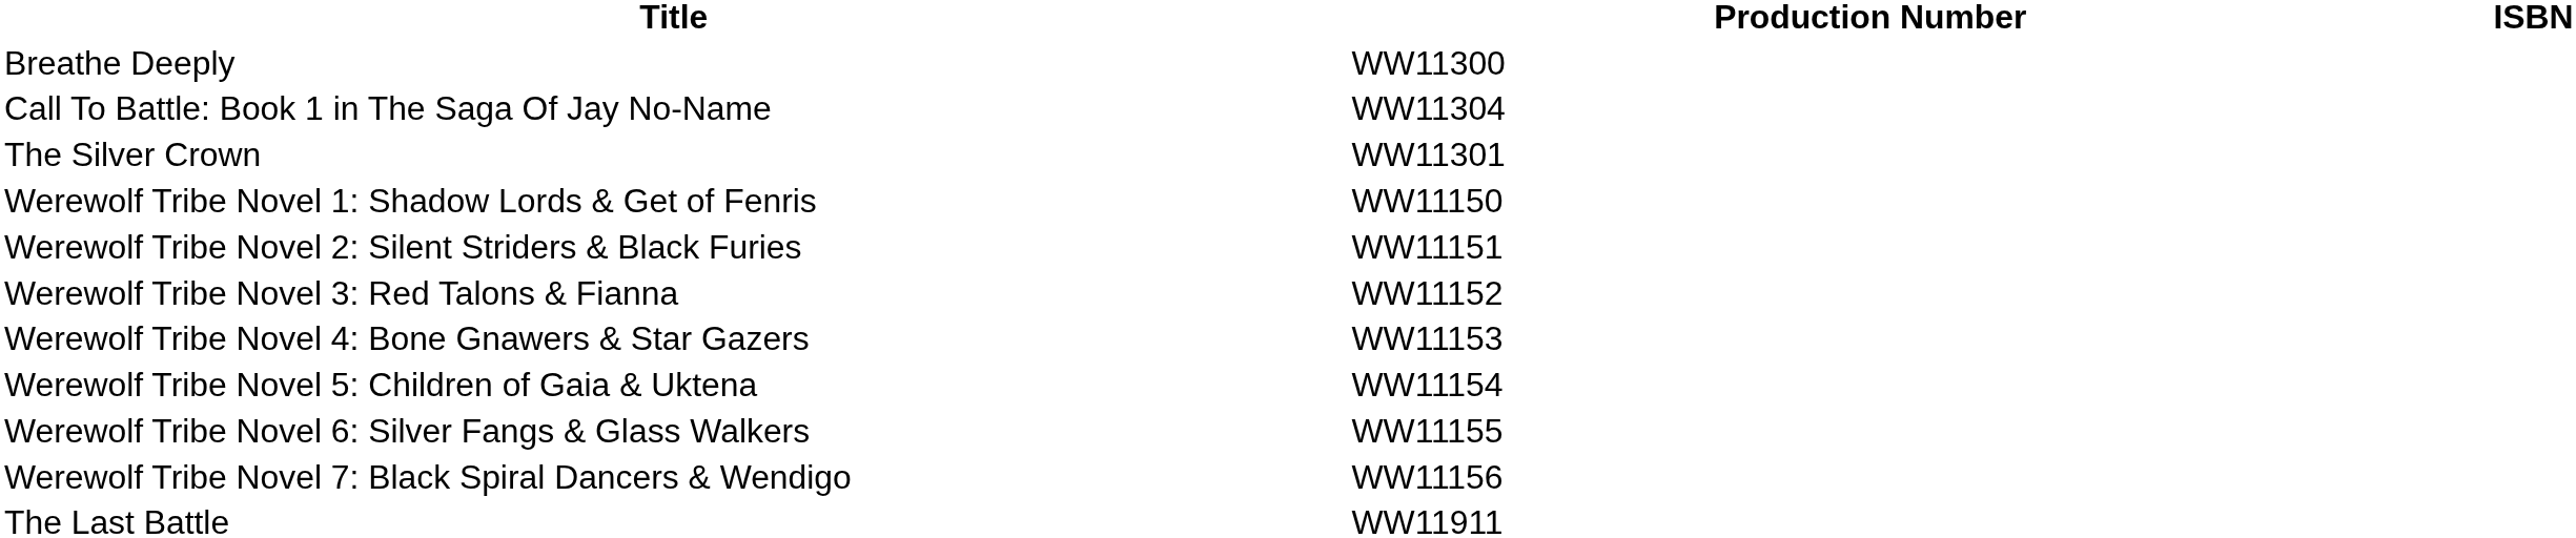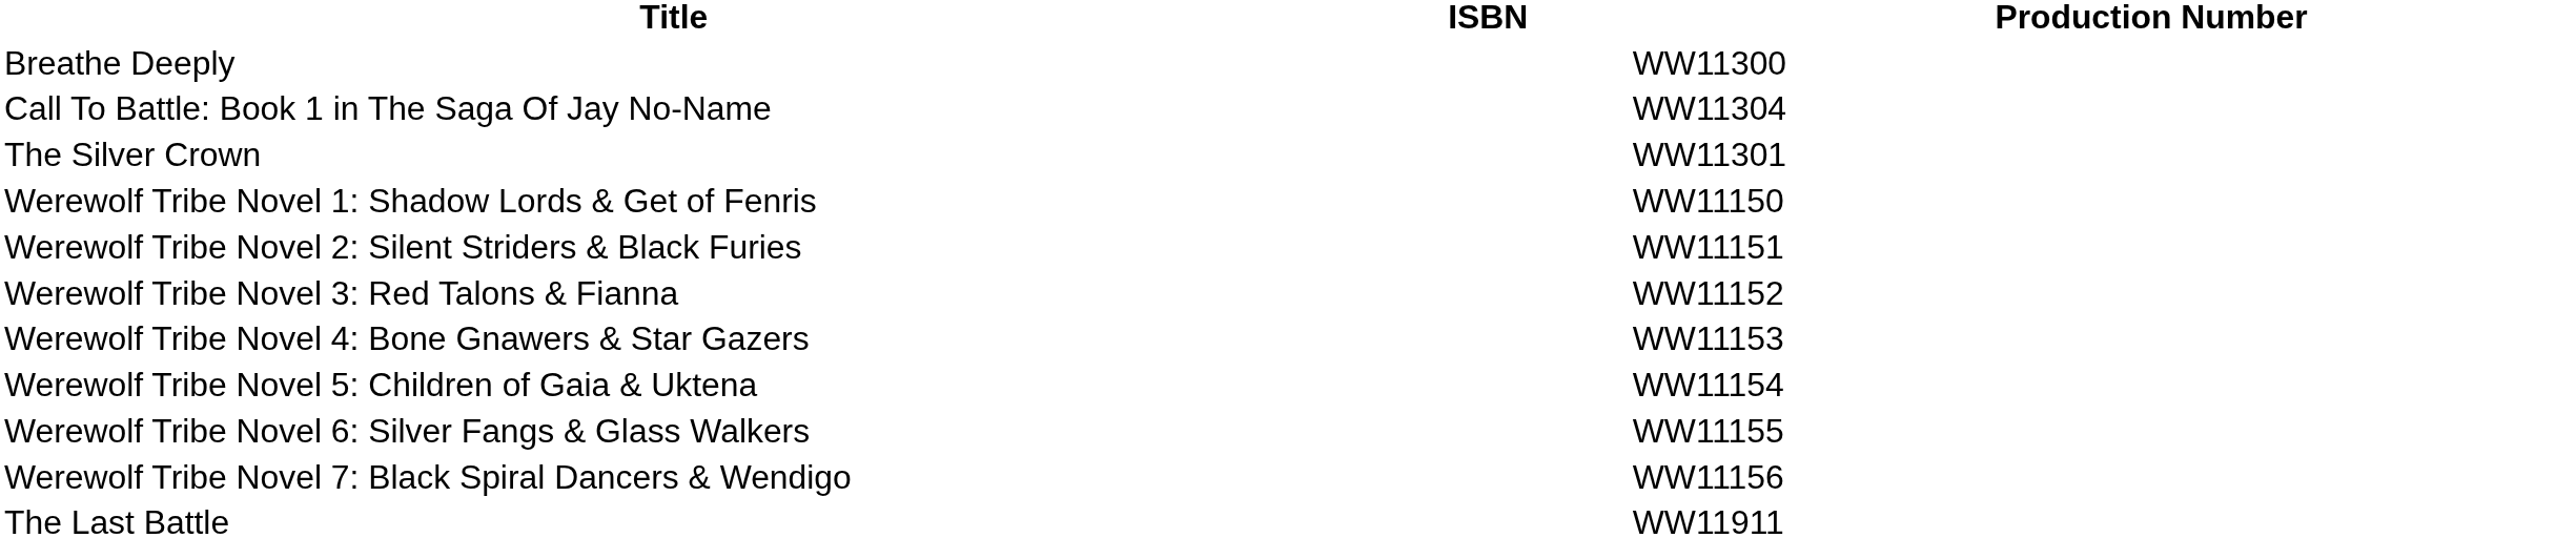columns swapped: Production Number <-> ISBN
